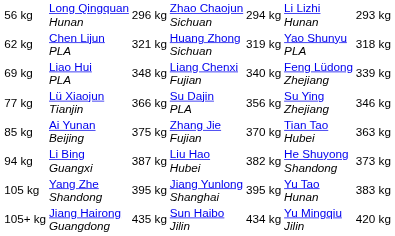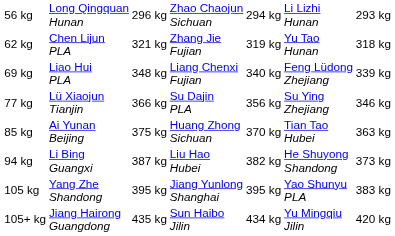62 kg | column 4: Huang Zhong Sichuan -> Zhang Jie Fujian
62 kg | column 6: Yao Shunyu PLA -> Yu Tao Hunan
85 kg | column 4: Zhang Jie Fujian -> Huang Zhong Sichuan
105 kg | column 6: Yu Tao Hunan -> Yao Shunyu PLA
